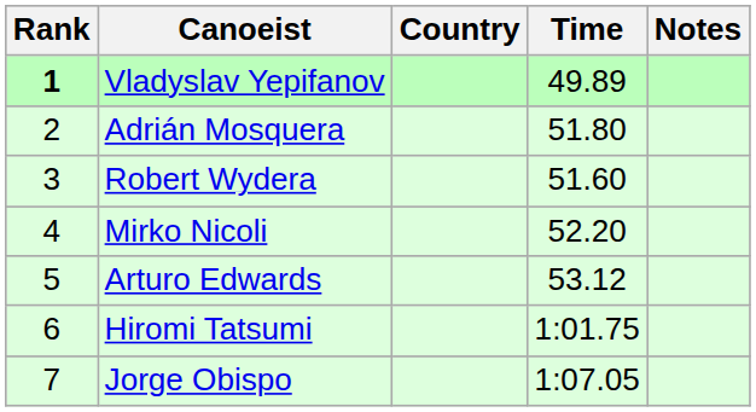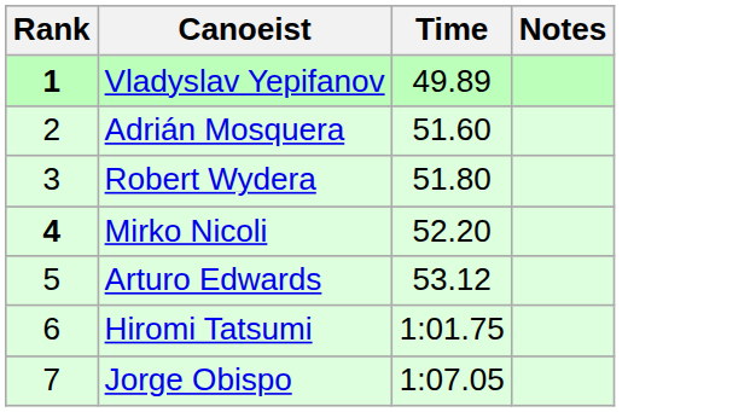- column: Country
Adrián Mosquera | Time: 51.80 -> 51.60
Robert Wydera | Time: 51.60 -> 51.80
Mirko Nicoli | Rank: normal -> bold
